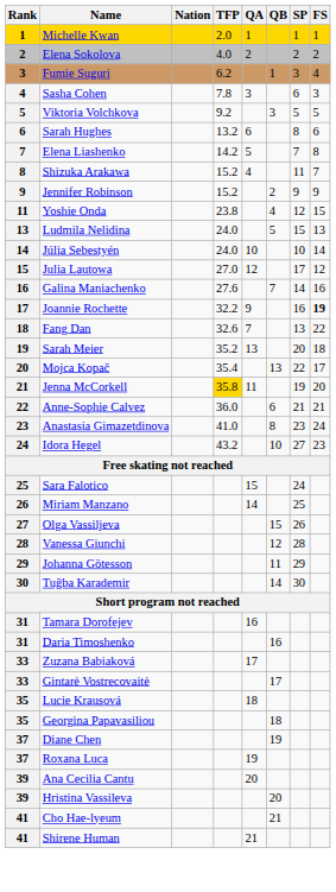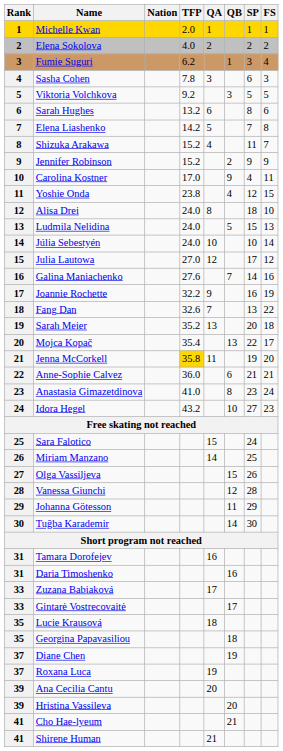+ row: 10 | Carolina Kostner | 17.0 | 9 | 4 | 11
+ row: 12 | Alisa Drei | 24.0 | 8 | 18 | 10
Joannie Rochette | FS: bold -> normal
